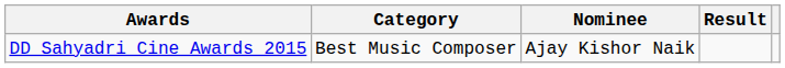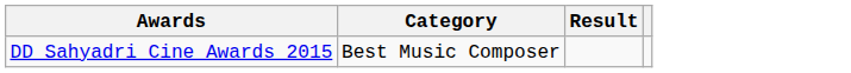- column: Nominee | Ajay Kishor Naik
